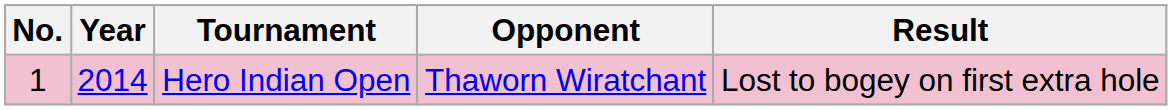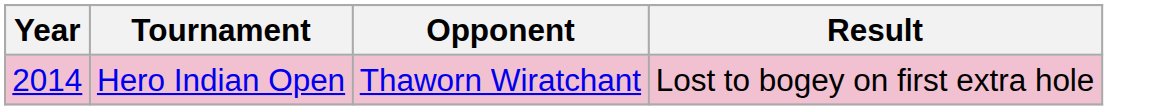- column: No. | 1
